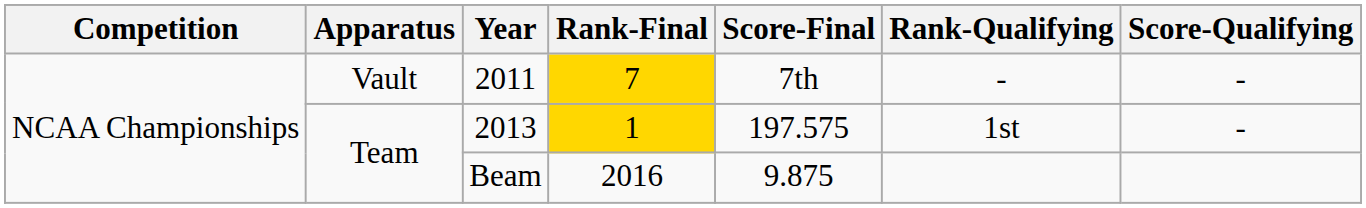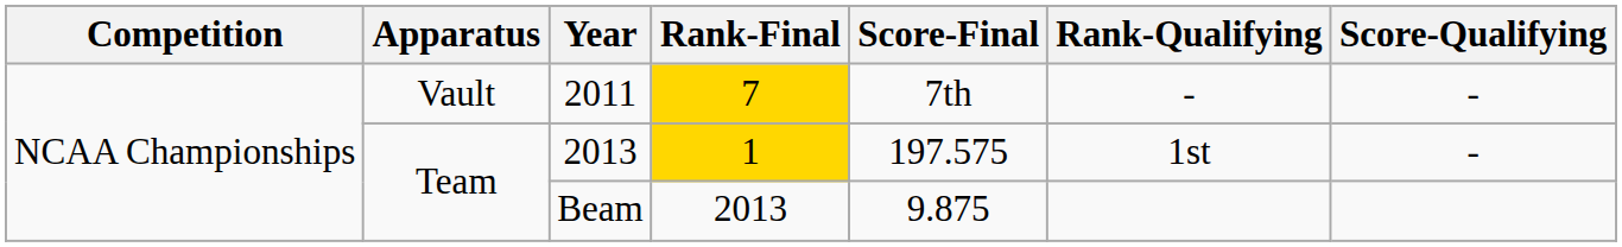Beam | Rank-Final: 2016 -> 2013
